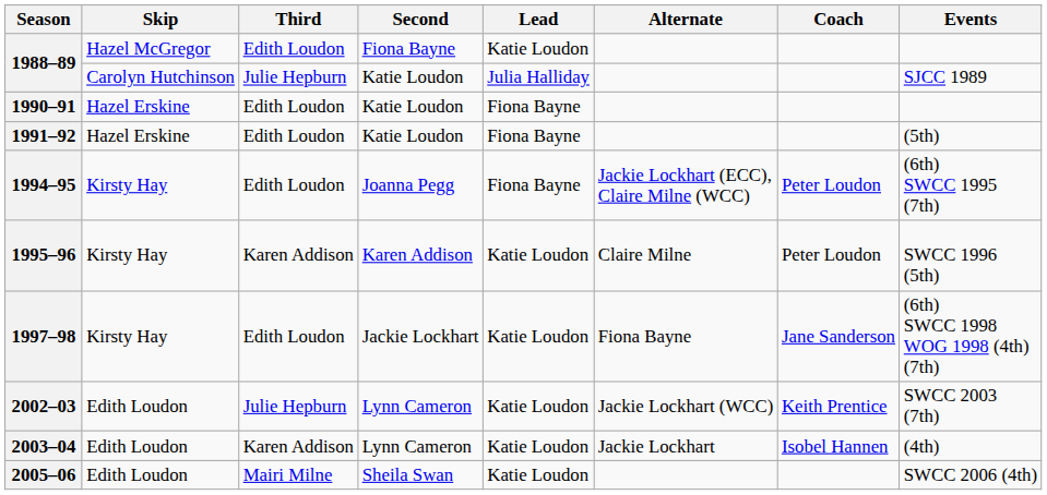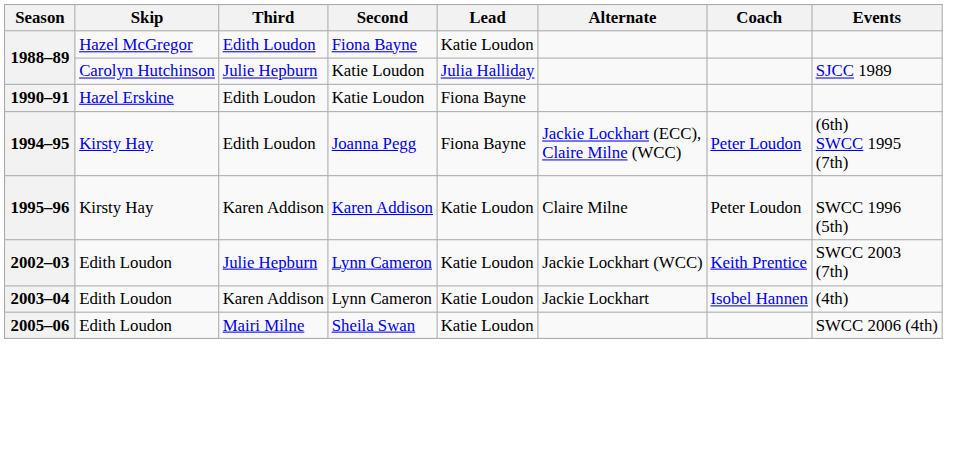- row: 1991–92 | Hazel Erskine | Edith Loudon | Katie Loudon | Fiona Bayne | (5th)
- row: 1997–98 | Kirsty Hay | Edith Loudon | Jackie Lockhart | Katie Loudon | Fiona Bayne | Jane Sanderson | (6th) SWCC 1998 WOG 1998 (4th) (7th)
